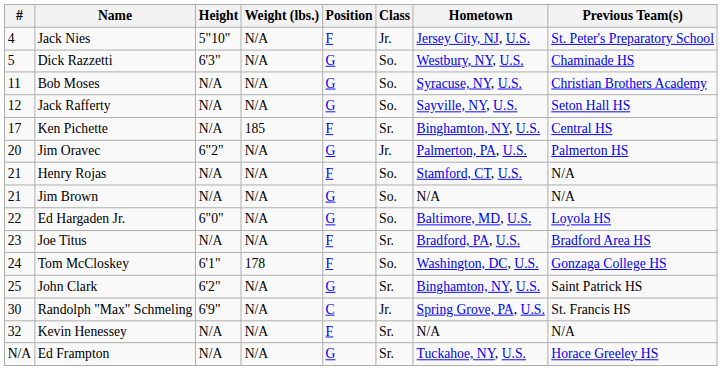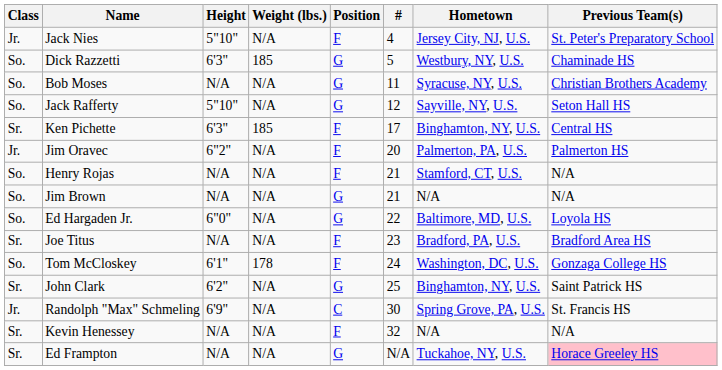columns swapped: # <-> Class
Dick Razzetti | Weight (lbs.): N/A -> 185
Jack Rafferty | Height: N/A -> 5"10"
Ken Pichette | Height: N/A -> 6'3"
Jim Oravec | Position: G -> F
Ed Frampton | Previous Team(s): no background -> pink background
